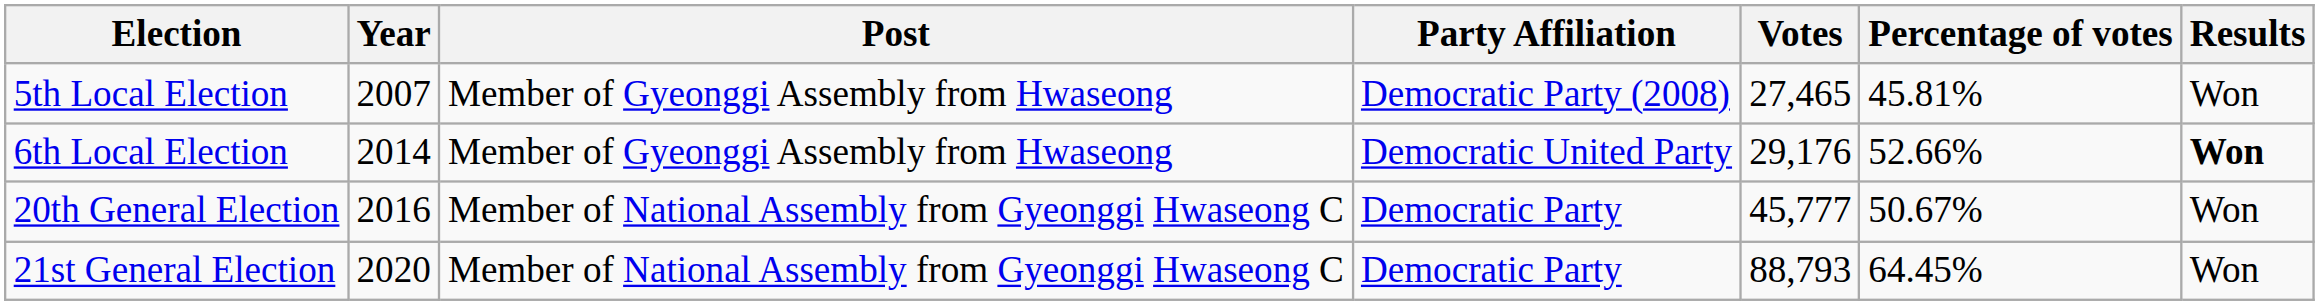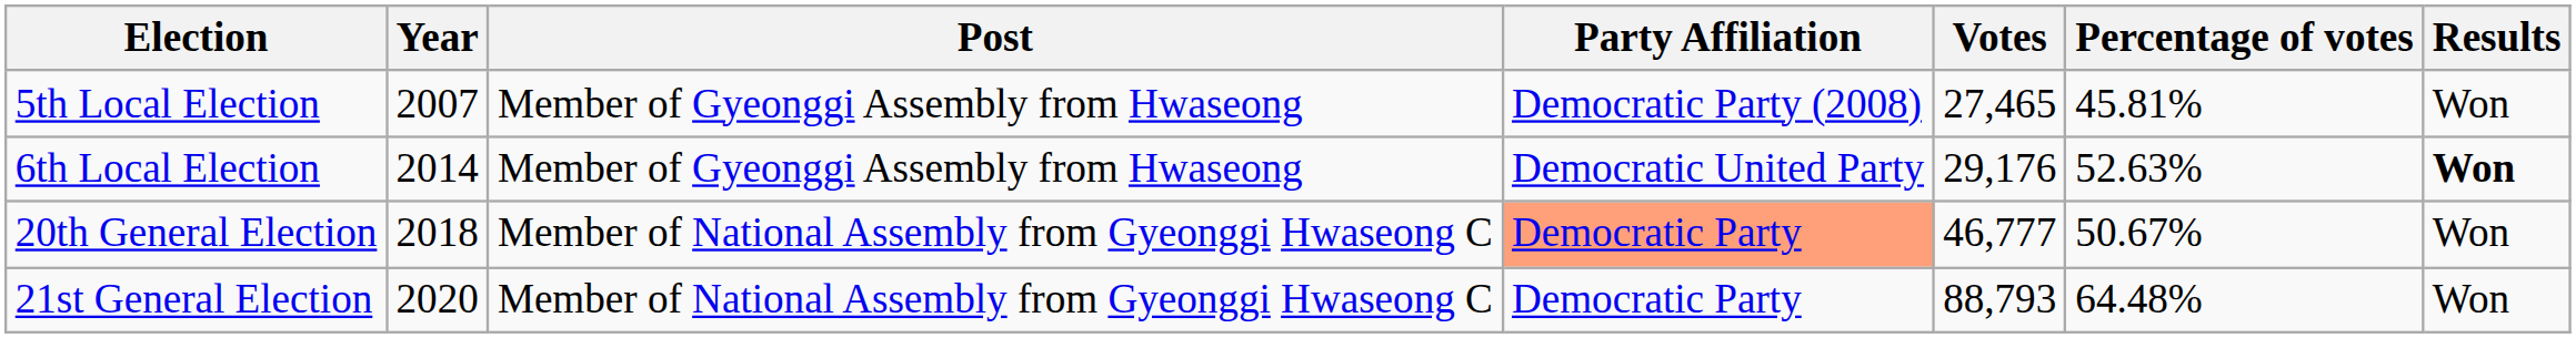6th Local Election | Percentage of votes: 52.66% -> 52.63%
20th General Election | Year: 2016 -> 2018
20th General Election | Party Affiliation: no background -> lightsalmon background
20th General Election | Votes: 45,777 -> 46,777
21st General Election | Percentage of votes: 64.45% -> 64.48%
